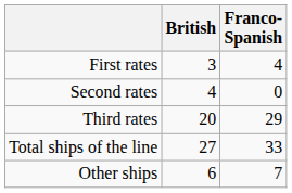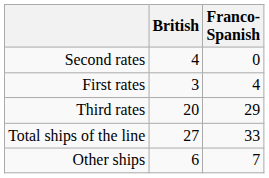rows swapped: First rates <-> Second rates
